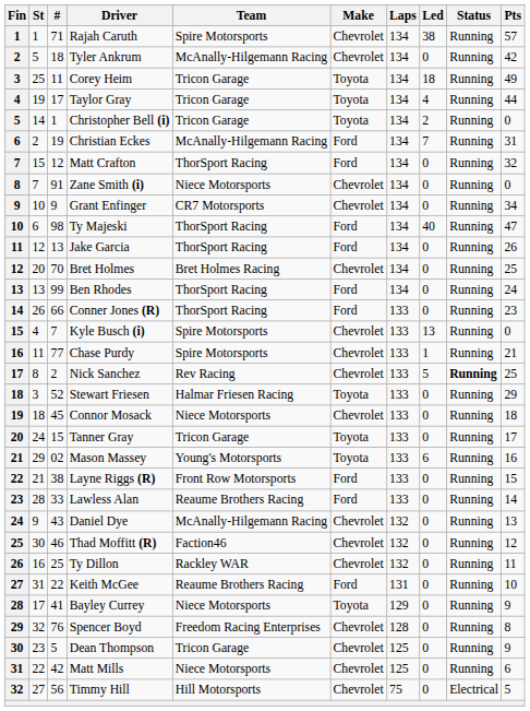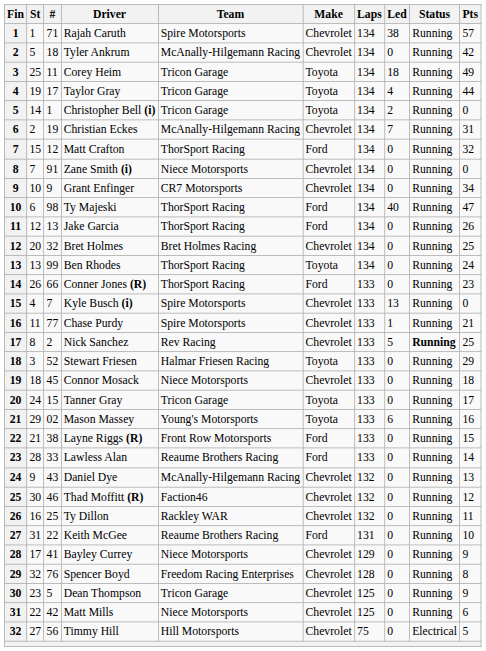Christian Eckes | Make: Ford -> Chevrolet
Bret Holmes | #: 70 -> 32
Ben Rhodes | Make: Ford -> Toyota
Bayley Currey | Make: Toyota -> Chevrolet
